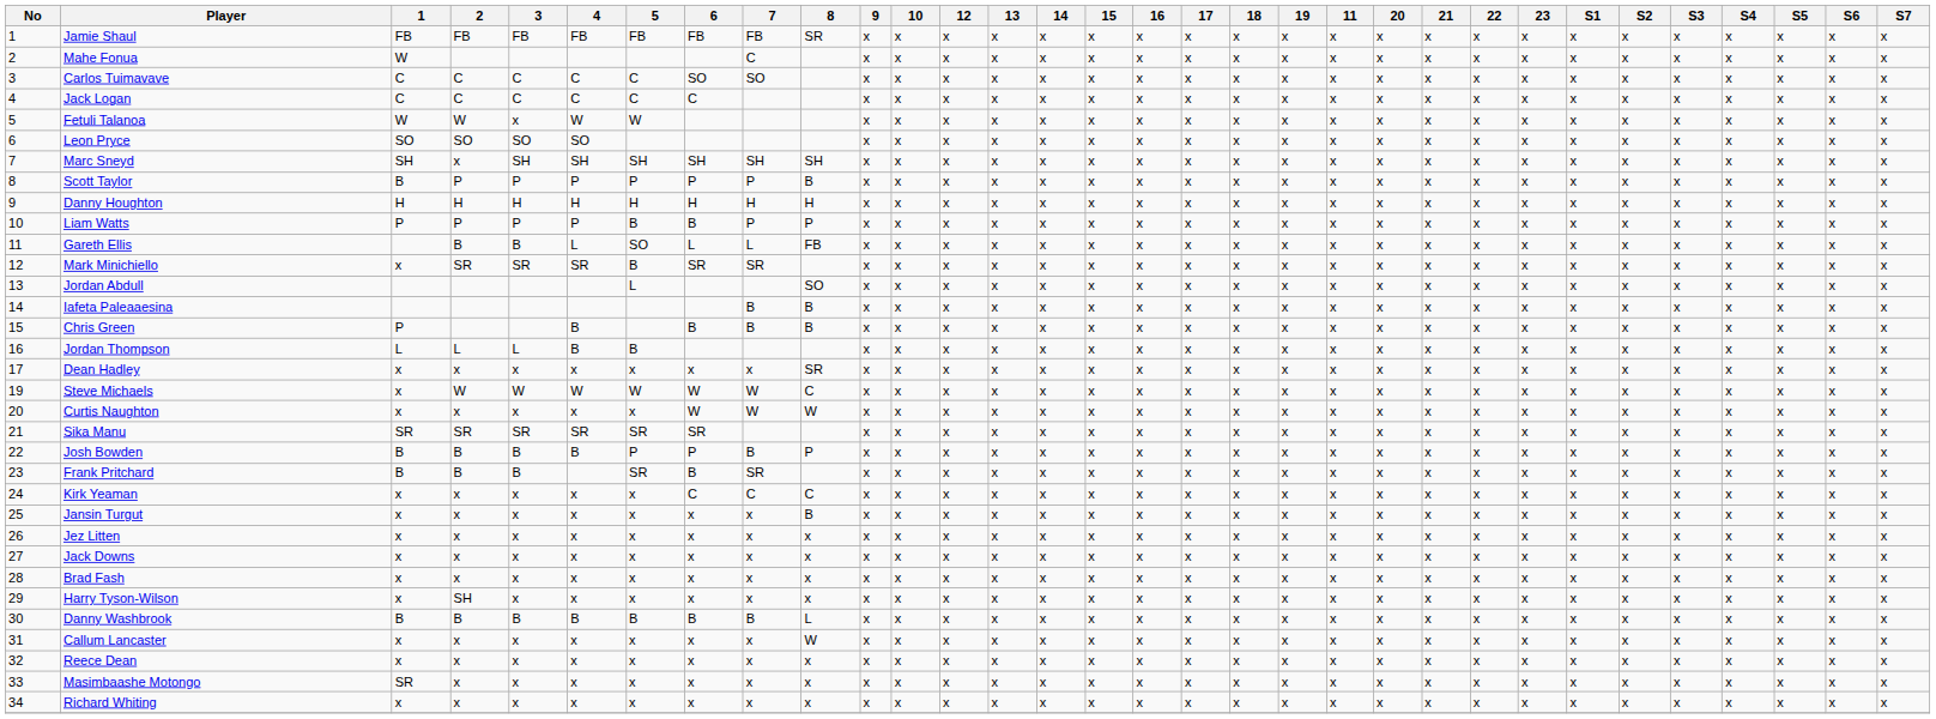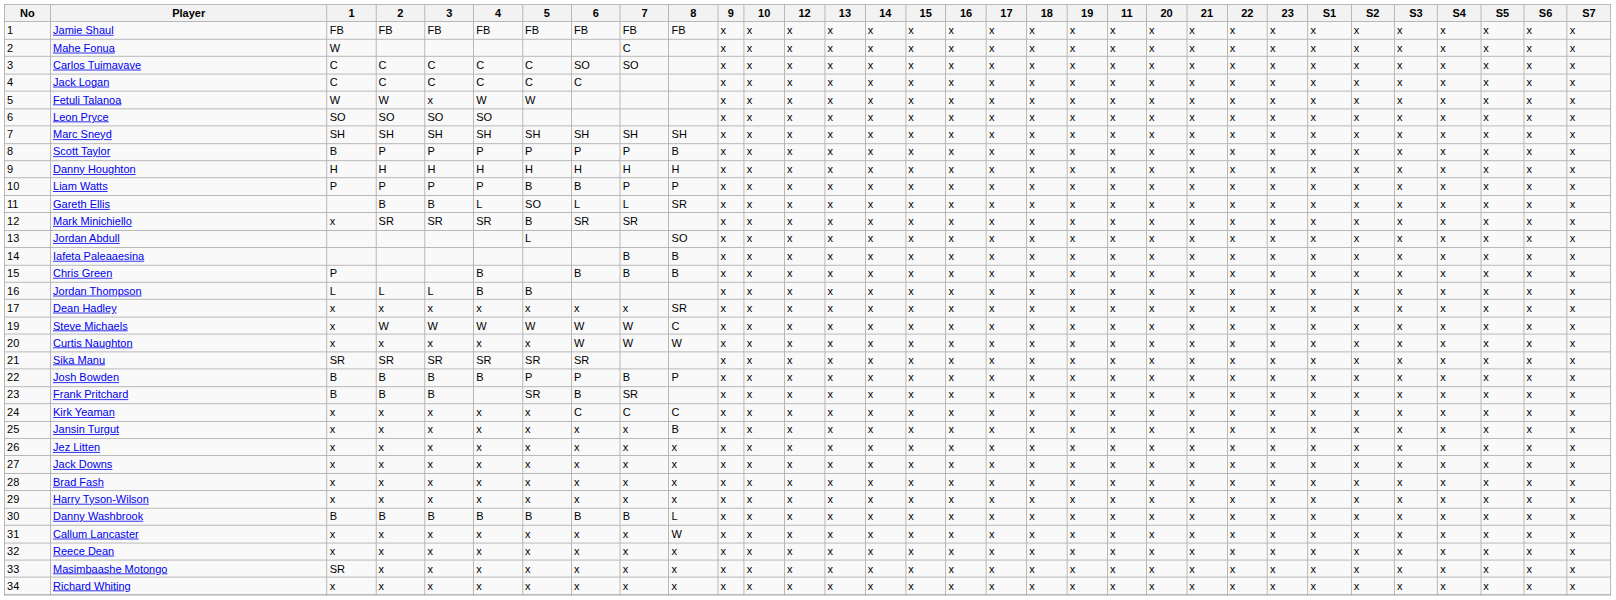Jamie Shaul | 8: SR -> FB
Marc Sneyd | 2: x -> SH
Gareth Ellis | 8: FB -> SR
Harry Tyson-Wilson | 2: SH -> x
